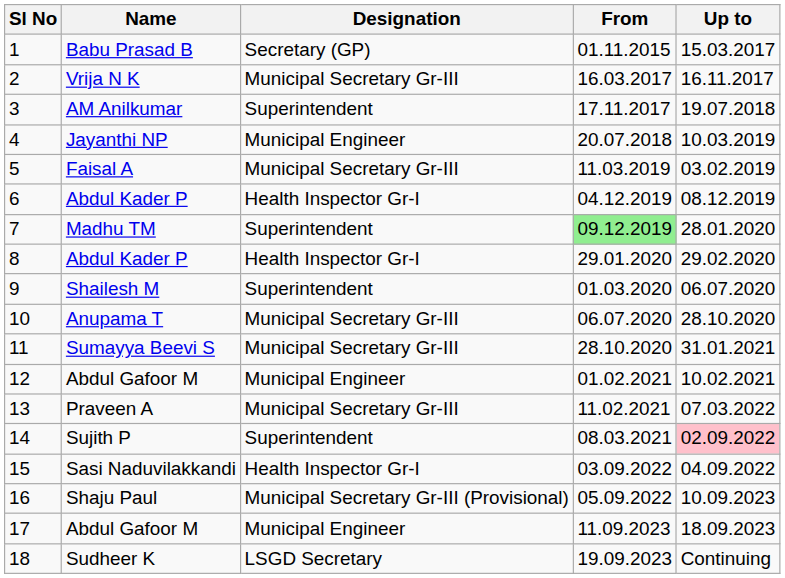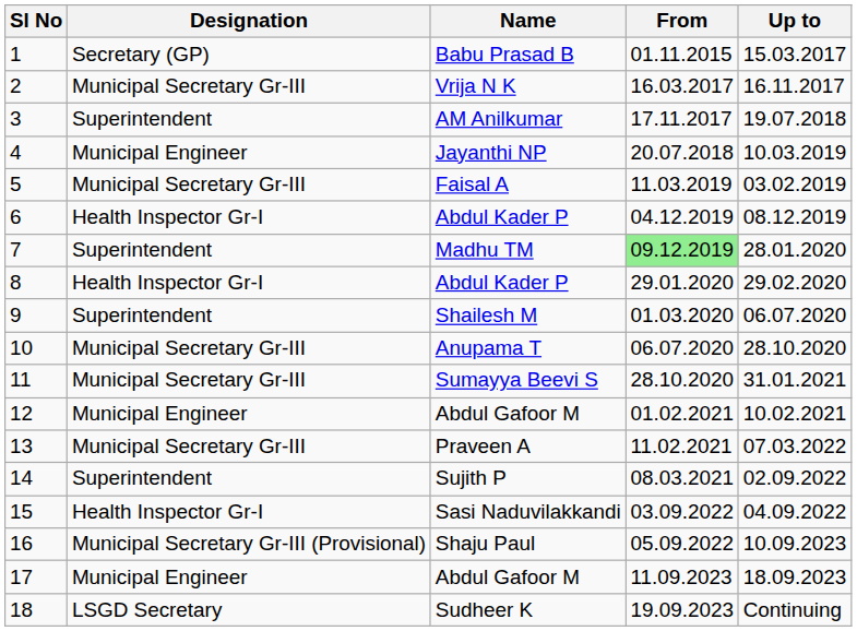columns swapped: Name <-> Designation
14 | Up to: pink background -> no background
